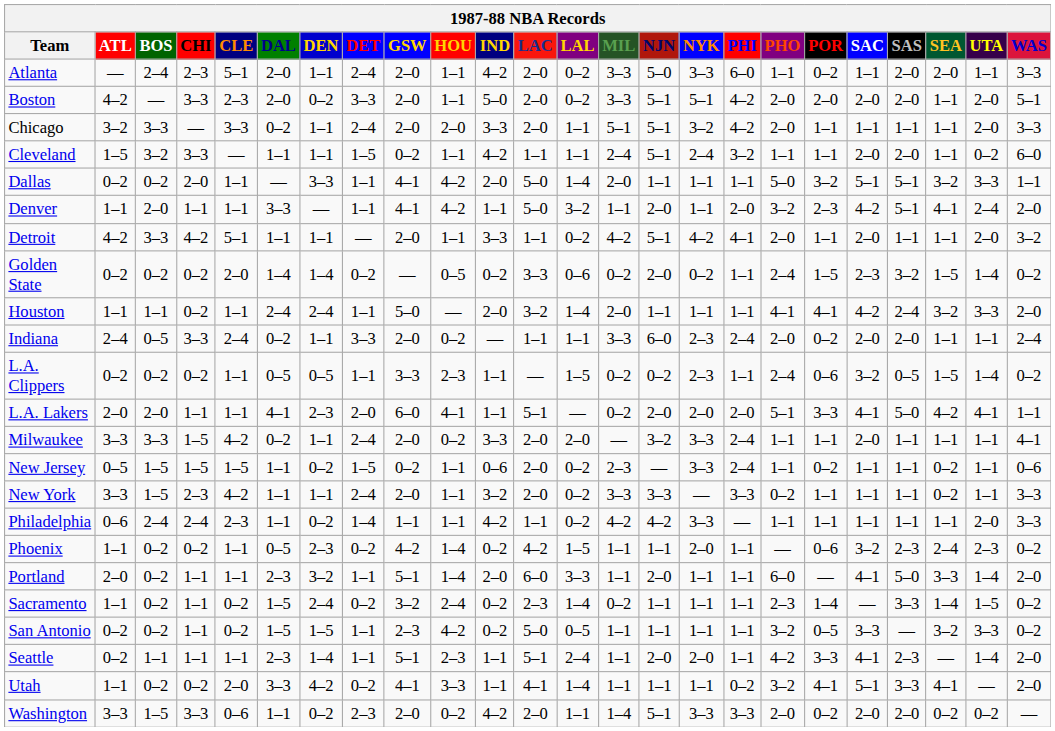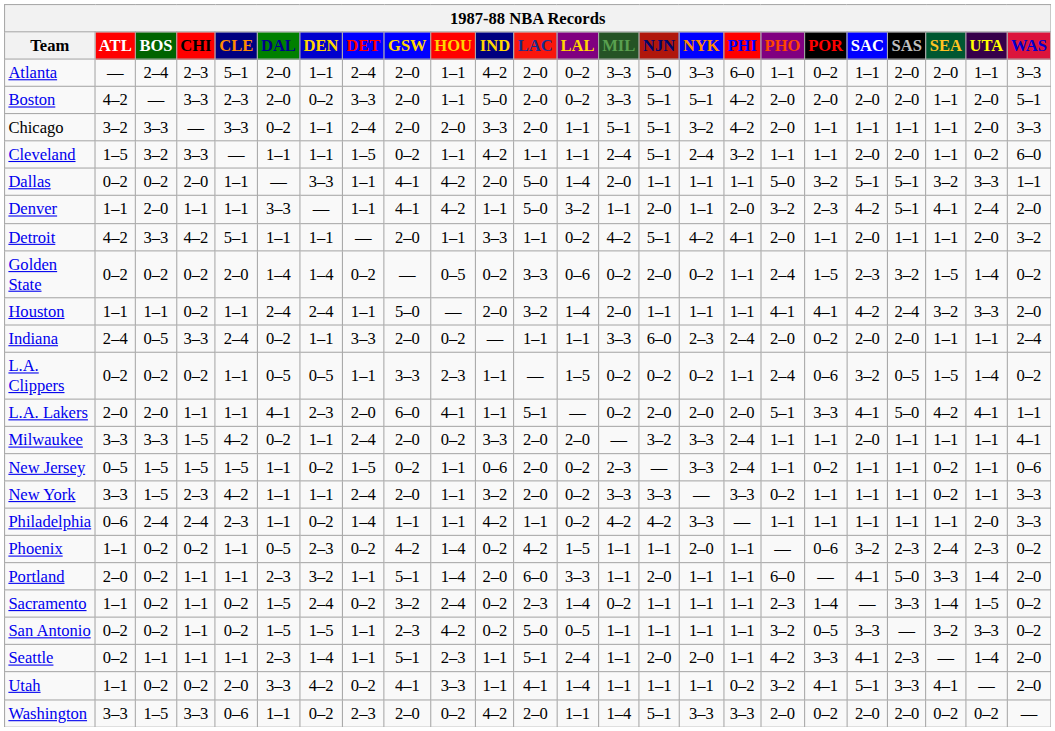L.A. Clippers | NYK: 2–3 -> 0–2
